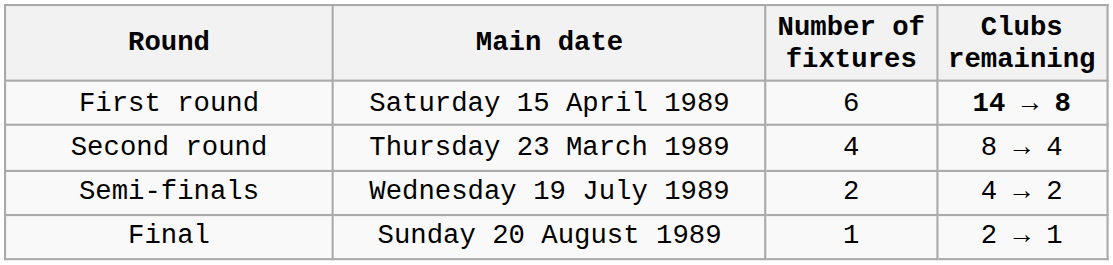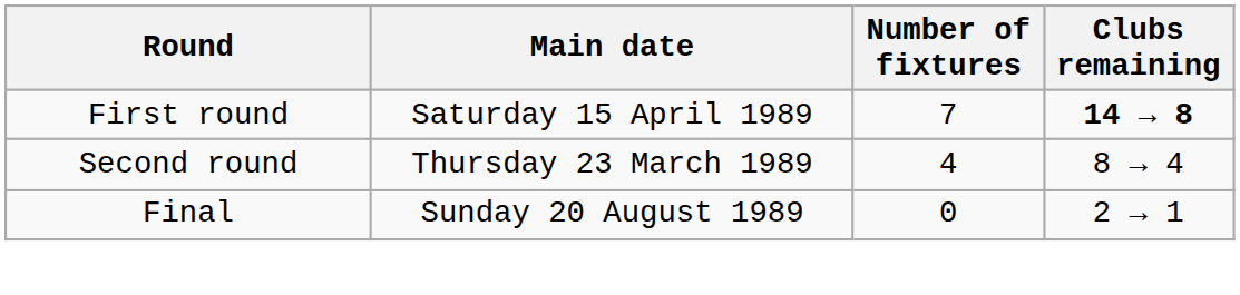First round | Number of fixtures: 6 -> 7
- row: Semi-finals | Wednesday 19 July 1989 | 2 | 4 → 2
Final | Number of fixtures: 1 -> 0
